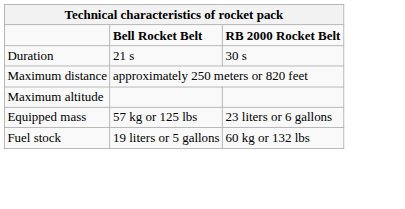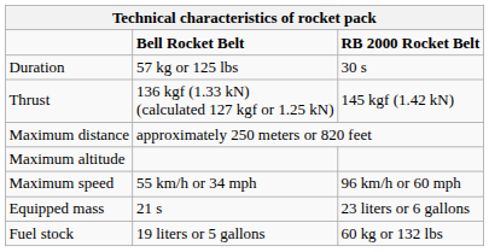Duration | Bell Rocket Belt: 21 s -> 57 kg or 125 lbs
+ row: Thrust | 136 kgf (1.33 kN) (calculated 127 kgf or 1.25 kN) | 145 kgf (1.42 kN)
+ row: Maximum speed | 55 km/h or 34 mph | 96 km/h or 60 mph
Equipped mass | Bell Rocket Belt: 57 kg or 125 lbs -> 21 s
